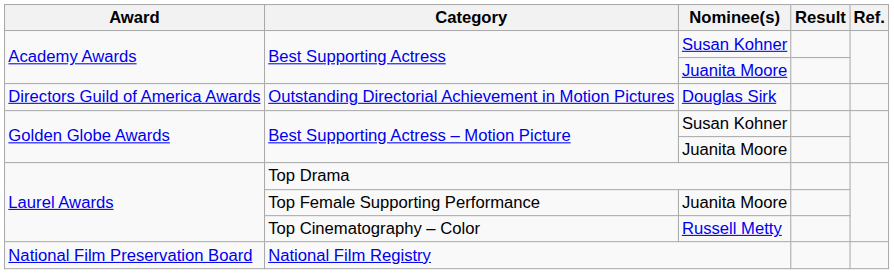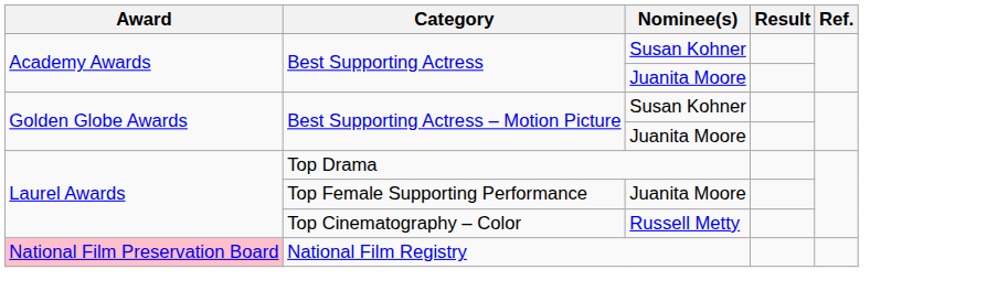- row: Directors Guild of America Awards | Outstanding Directorial Achievement in Motion Pictures | Douglas Sirk
National Film Registry | Award: no background -> pink background
